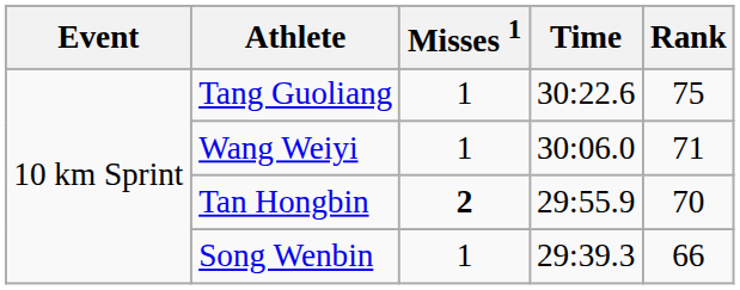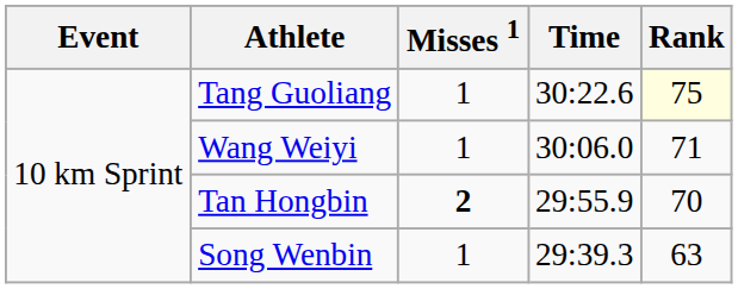Tang Guoliang | Rank: no background -> lightyellow background
Song Wenbin | Rank: 66 -> 63
